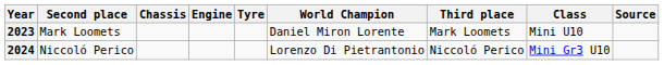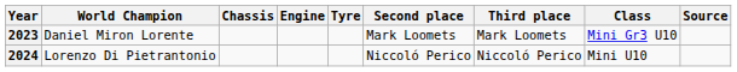columns swapped: World Champion <-> Second place
2023 | Class: Mini U10 -> Mini Gr3 U10
2024 | Class: Mini Gr3 U10 -> Mini U10
